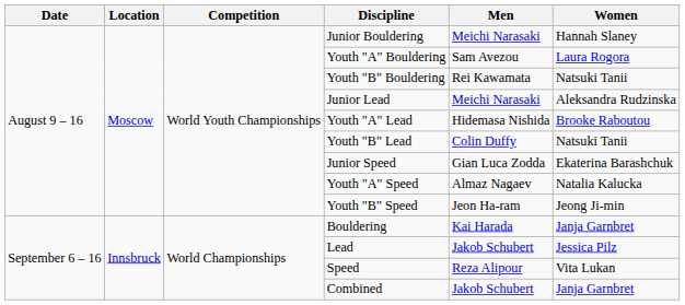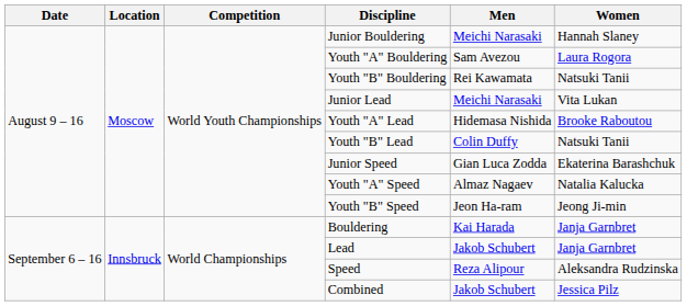Junior Lead | Women: Aleksandra Rudzinska -> Vita Lukan
Lead | Women: Jessica Pilz -> Janja Garnbret
Speed | Women: Vita Lukan -> Aleksandra Rudzinska
Combined | Women: Janja Garnbret -> Jessica Pilz
